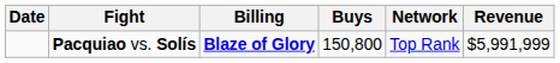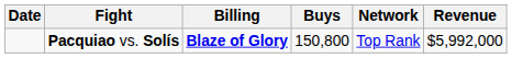Pacquiao vs. Solís | Revenue: $5,991,999 -> $5,992,000
